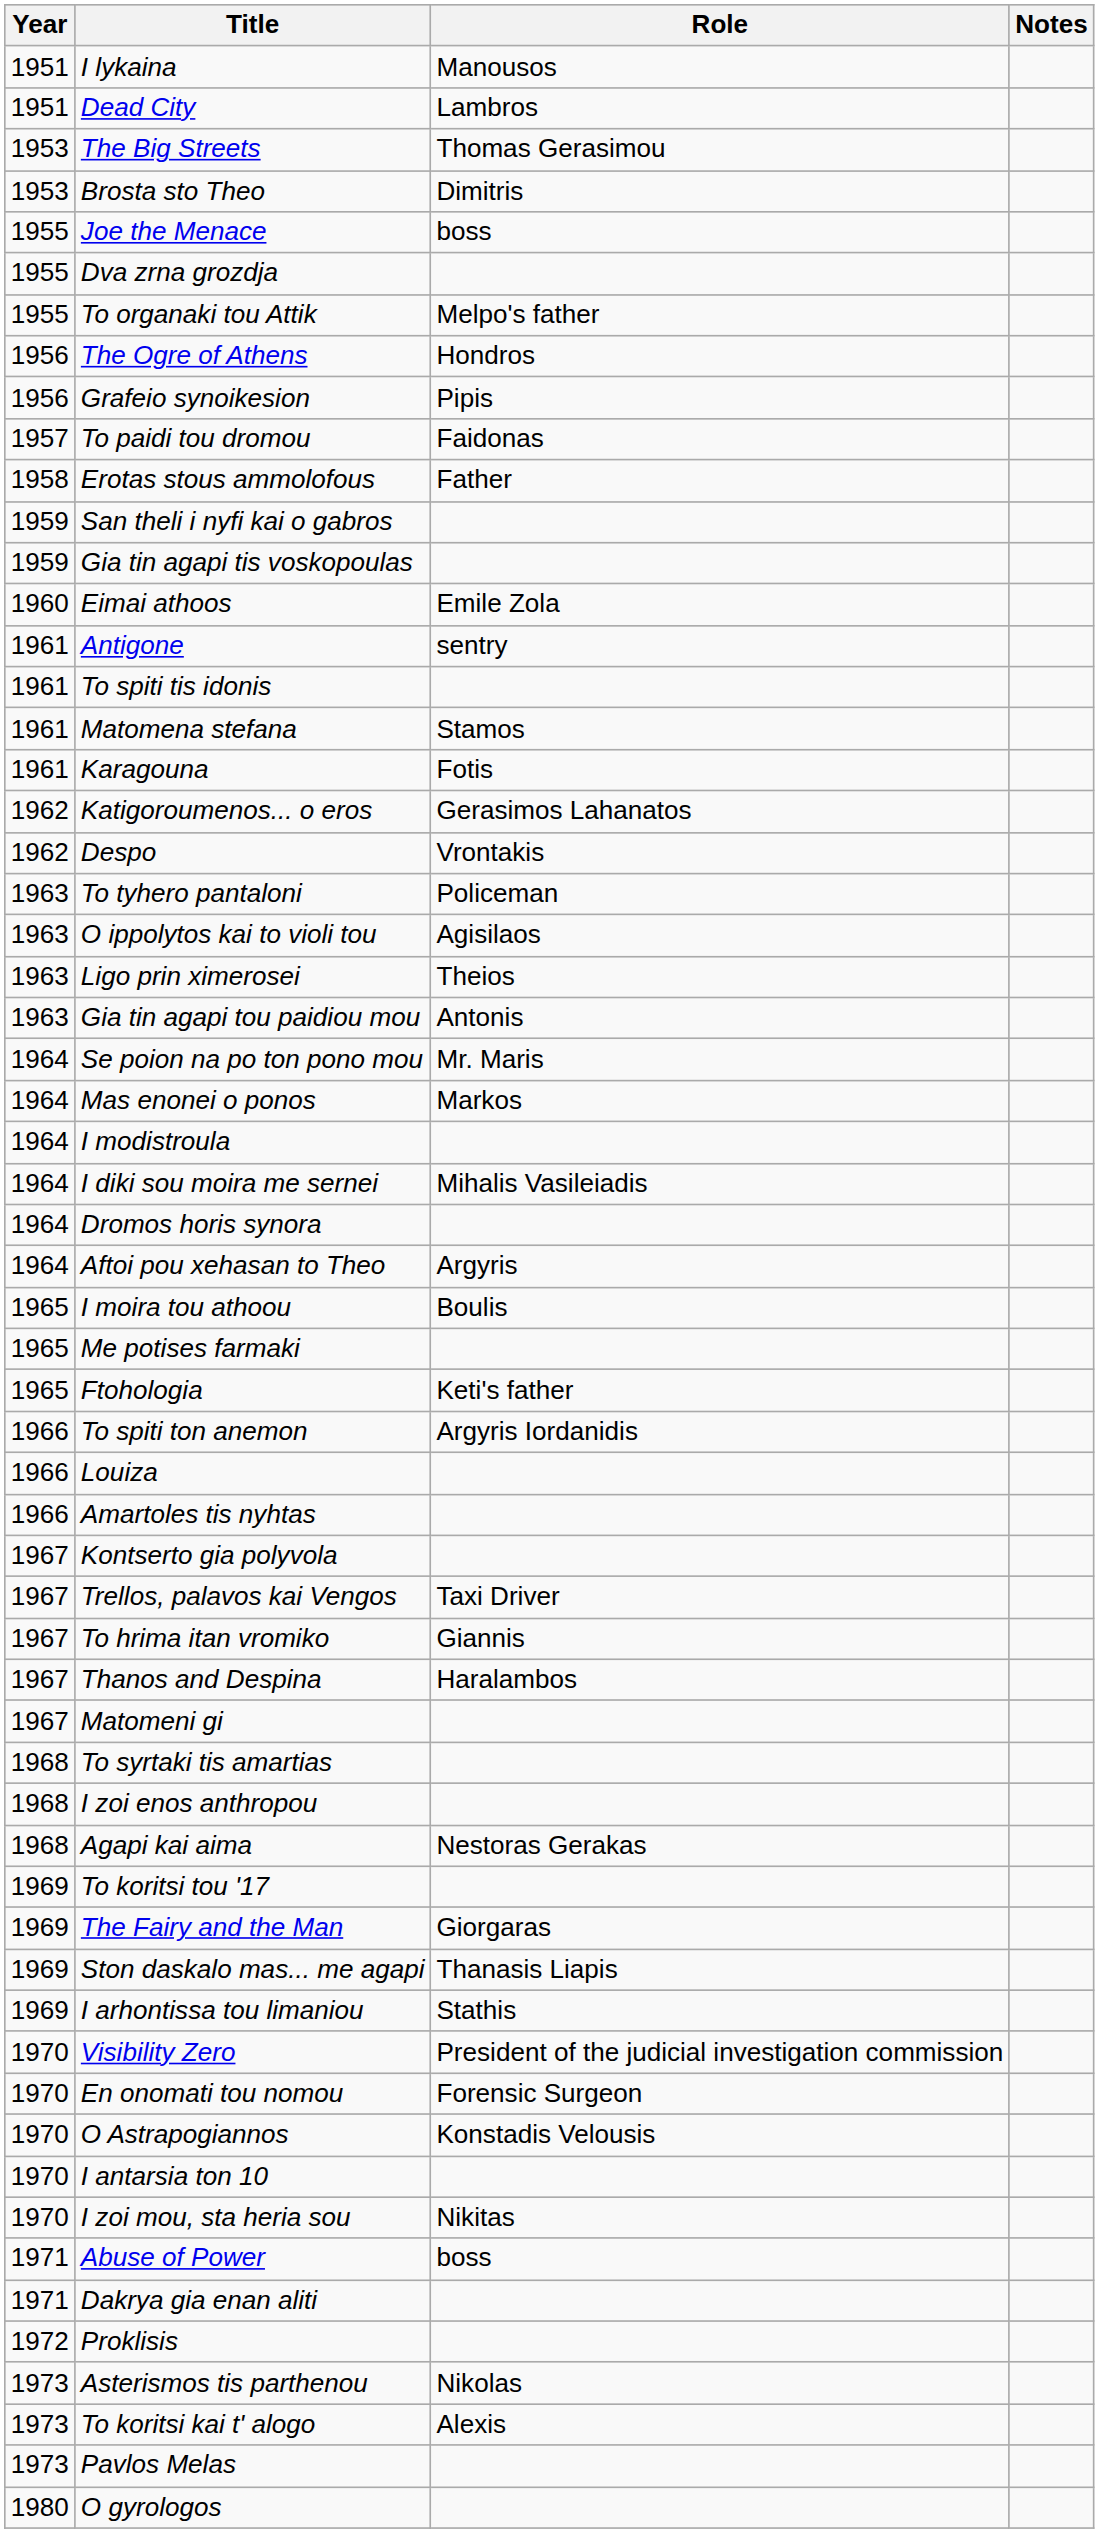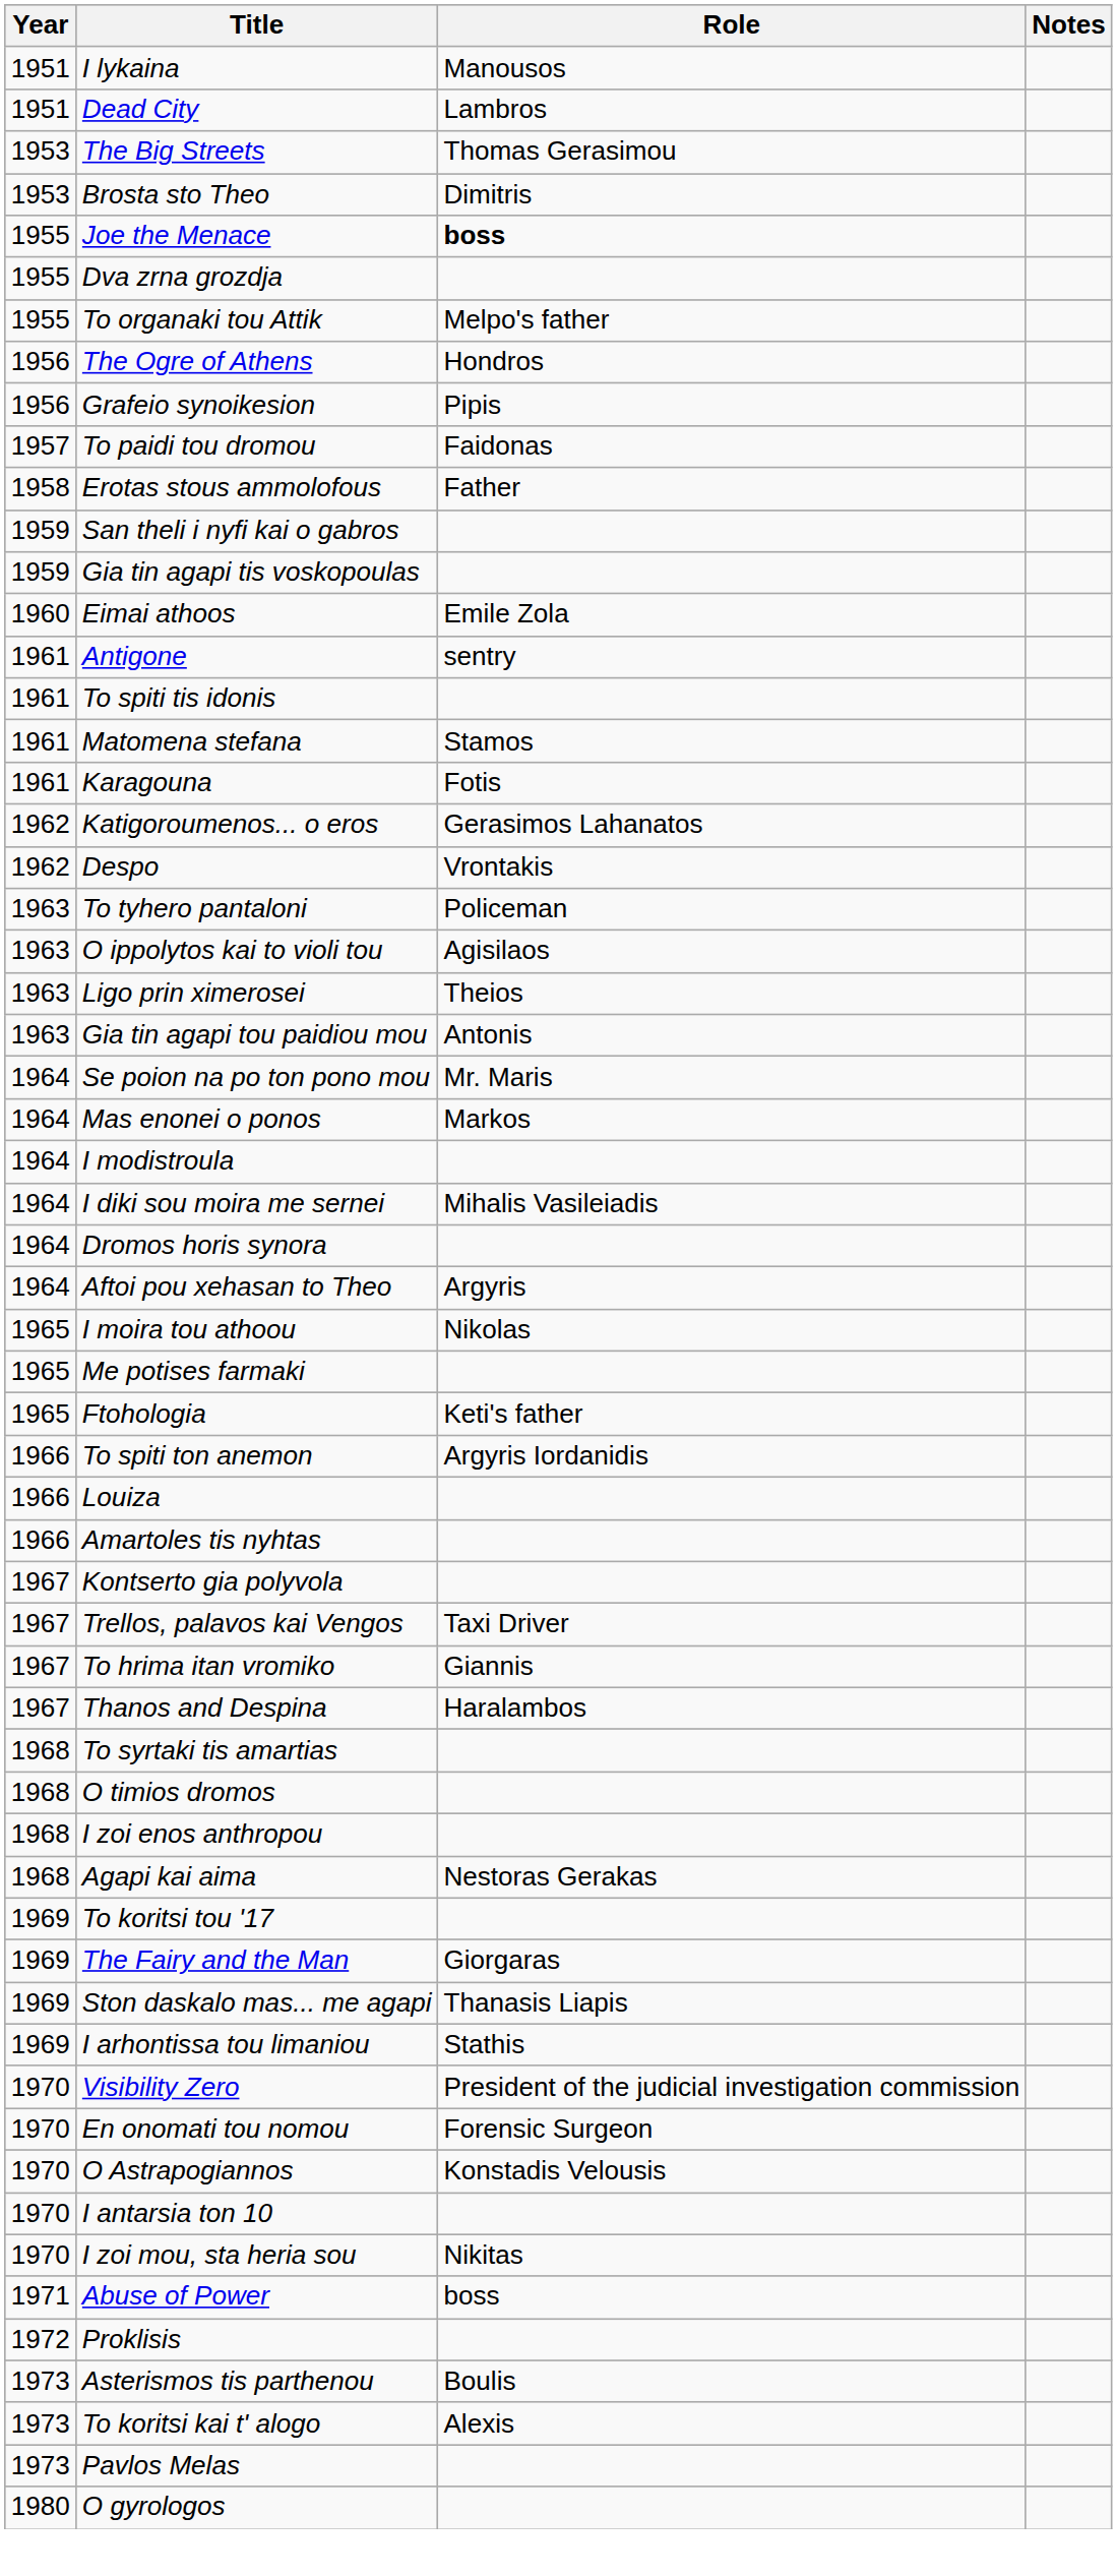Joe the Menace | Role: normal -> bold
I moira tou athoou | Role: Boulis -> Nikolas
- row: 1967 | Matomeni gi
+ row: 1968 | O timios dromos
- row: 1971 | Dakrya gia enan aliti
Asterismos tis parthenou | Role: Nikolas -> Boulis
